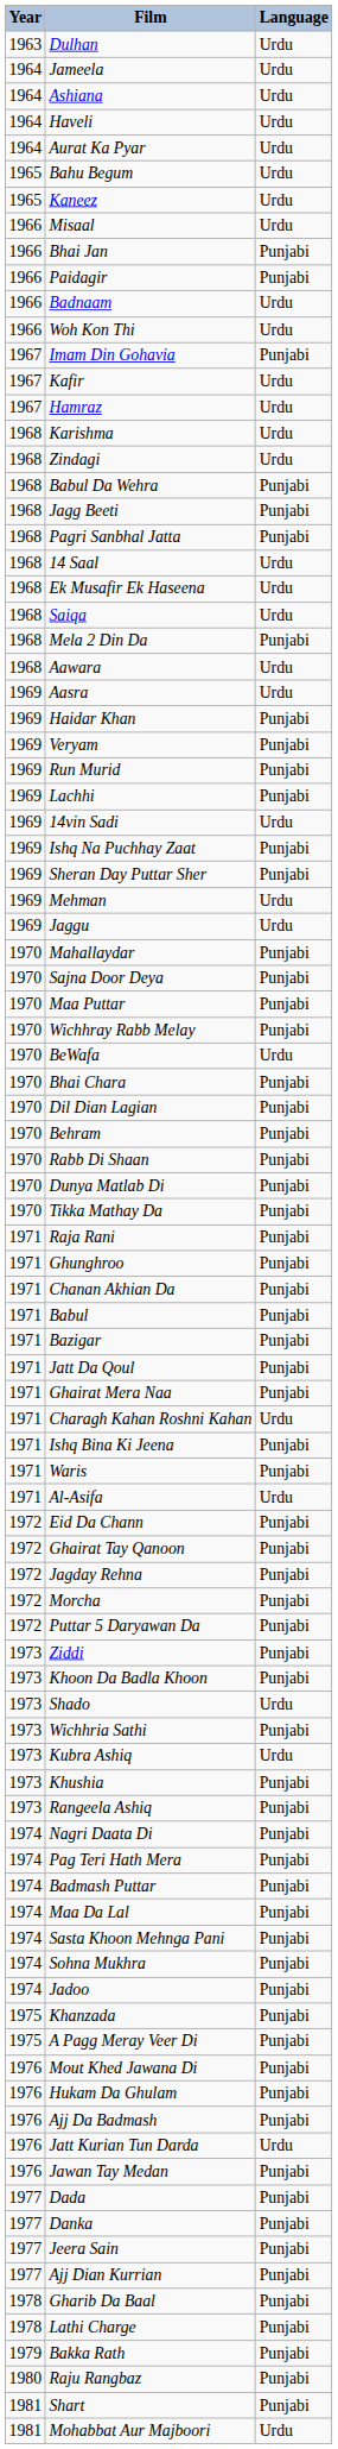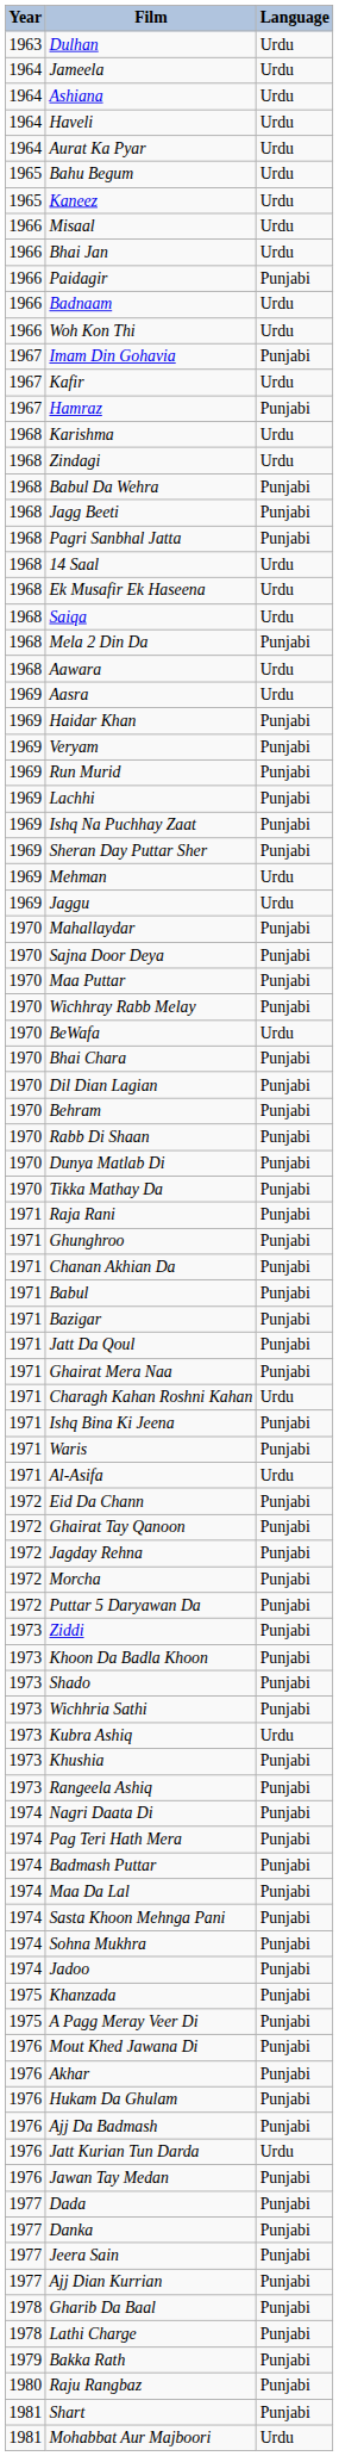Bhai Jan | Language: Punjabi -> Urdu
Hamraz | Language: Urdu -> Punjabi
- row: 1969 | 14vin Sadi | Urdu
Shado | Language: Urdu -> Punjabi
+ row: 1976 | Akhar | Punjabi
